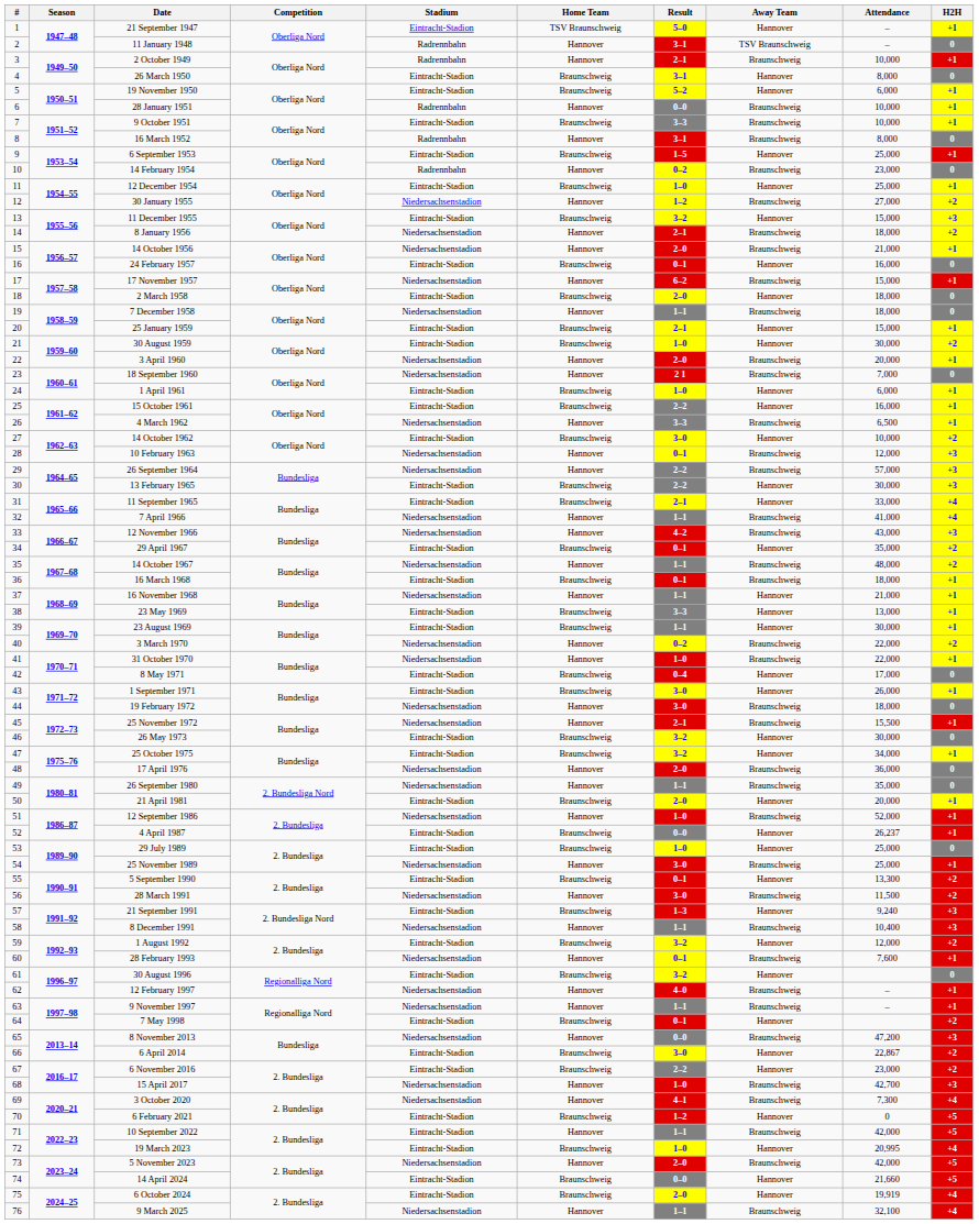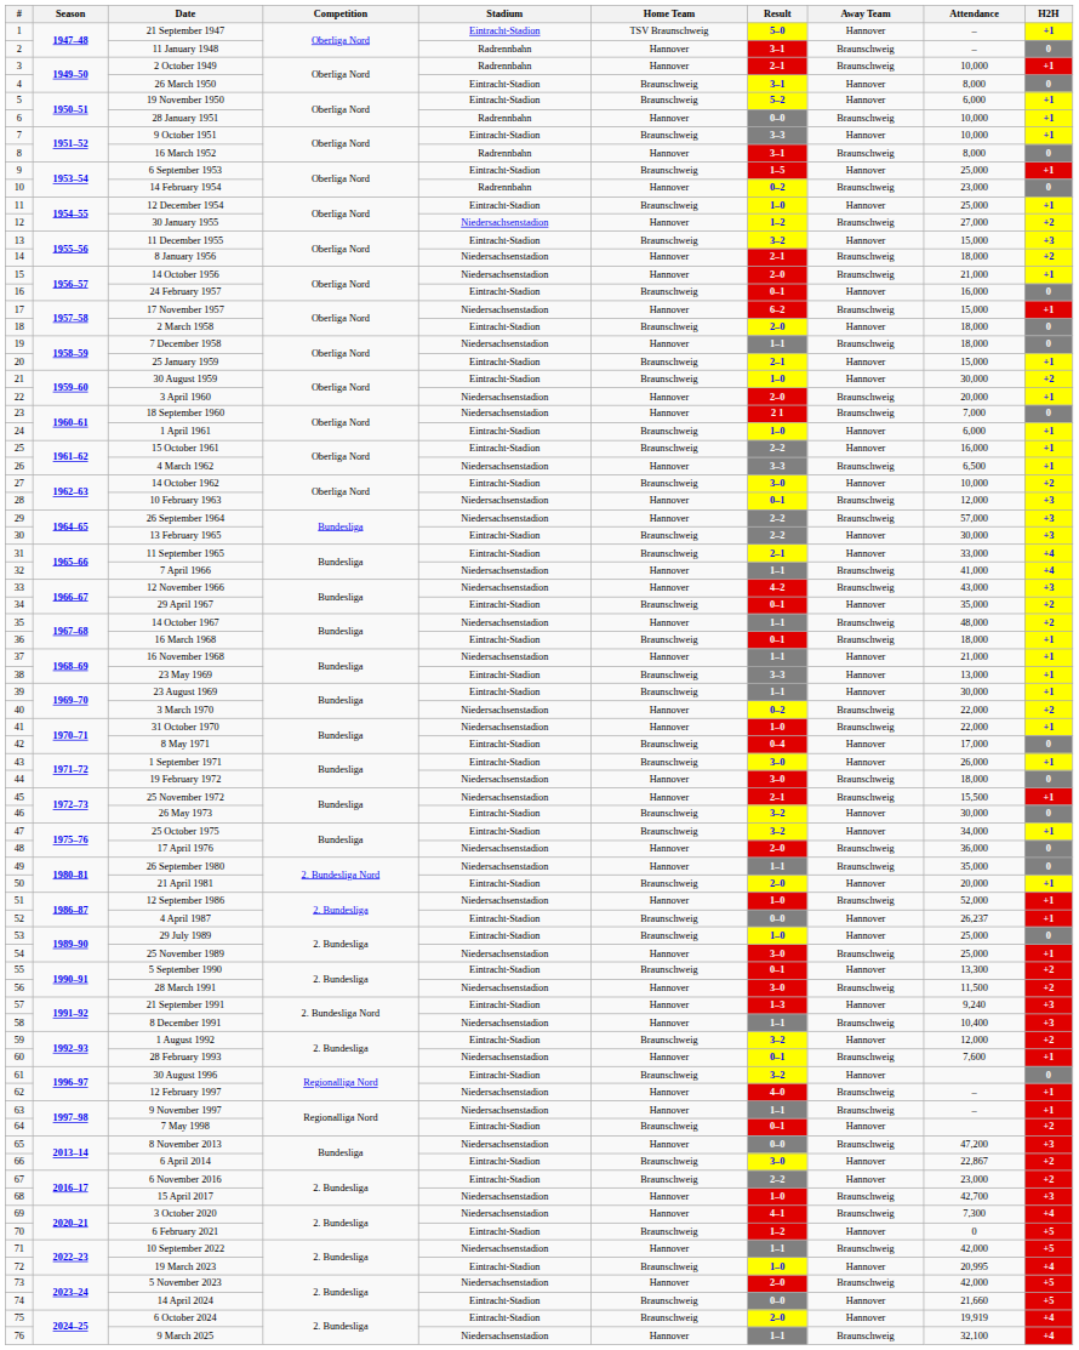11 January 1948 | Away Team: TSV Braunschweig -> Braunschweig
9 October 1951 | Away Team: Braunschweig -> Hannover
21 September 1991 | Home Team: Braunschweig -> Hannover
10 September 2022 | Stadium: Eintracht-Stadion -> Niedersachsenstadion
